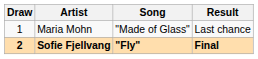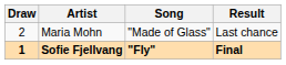Maria Mohn | Draw: 1 -> 2
Sofie Fjellvang | Draw: 2 -> 1
